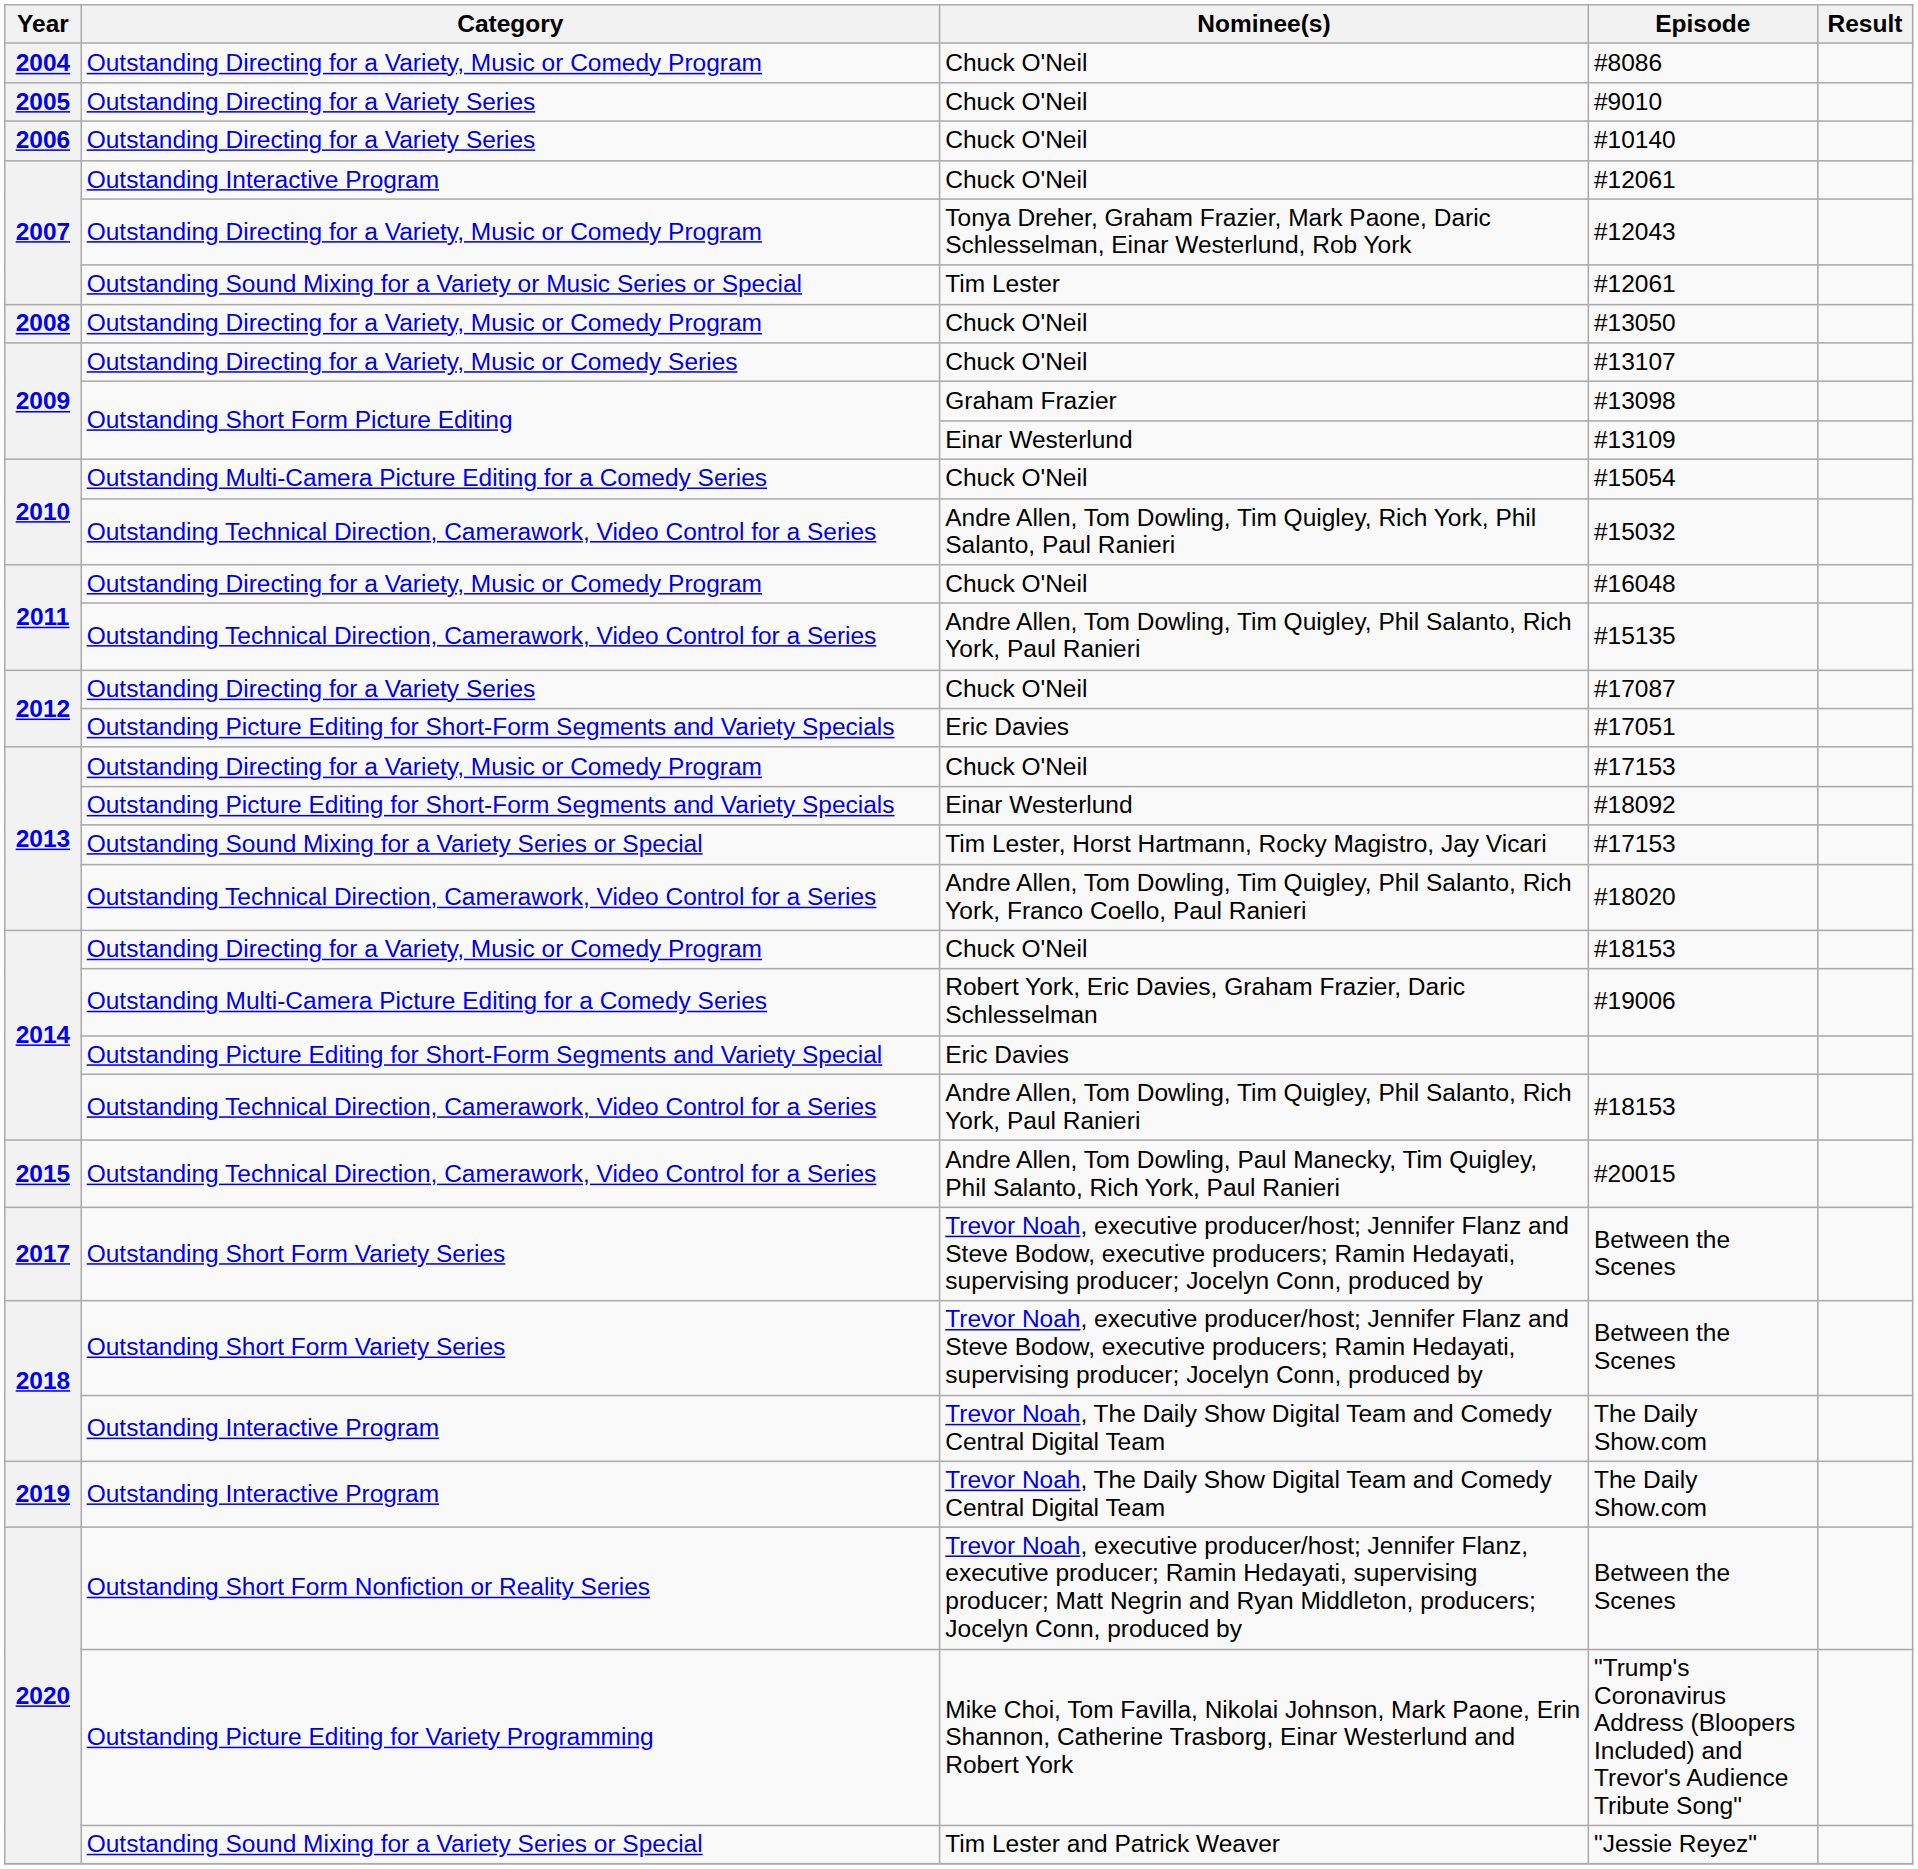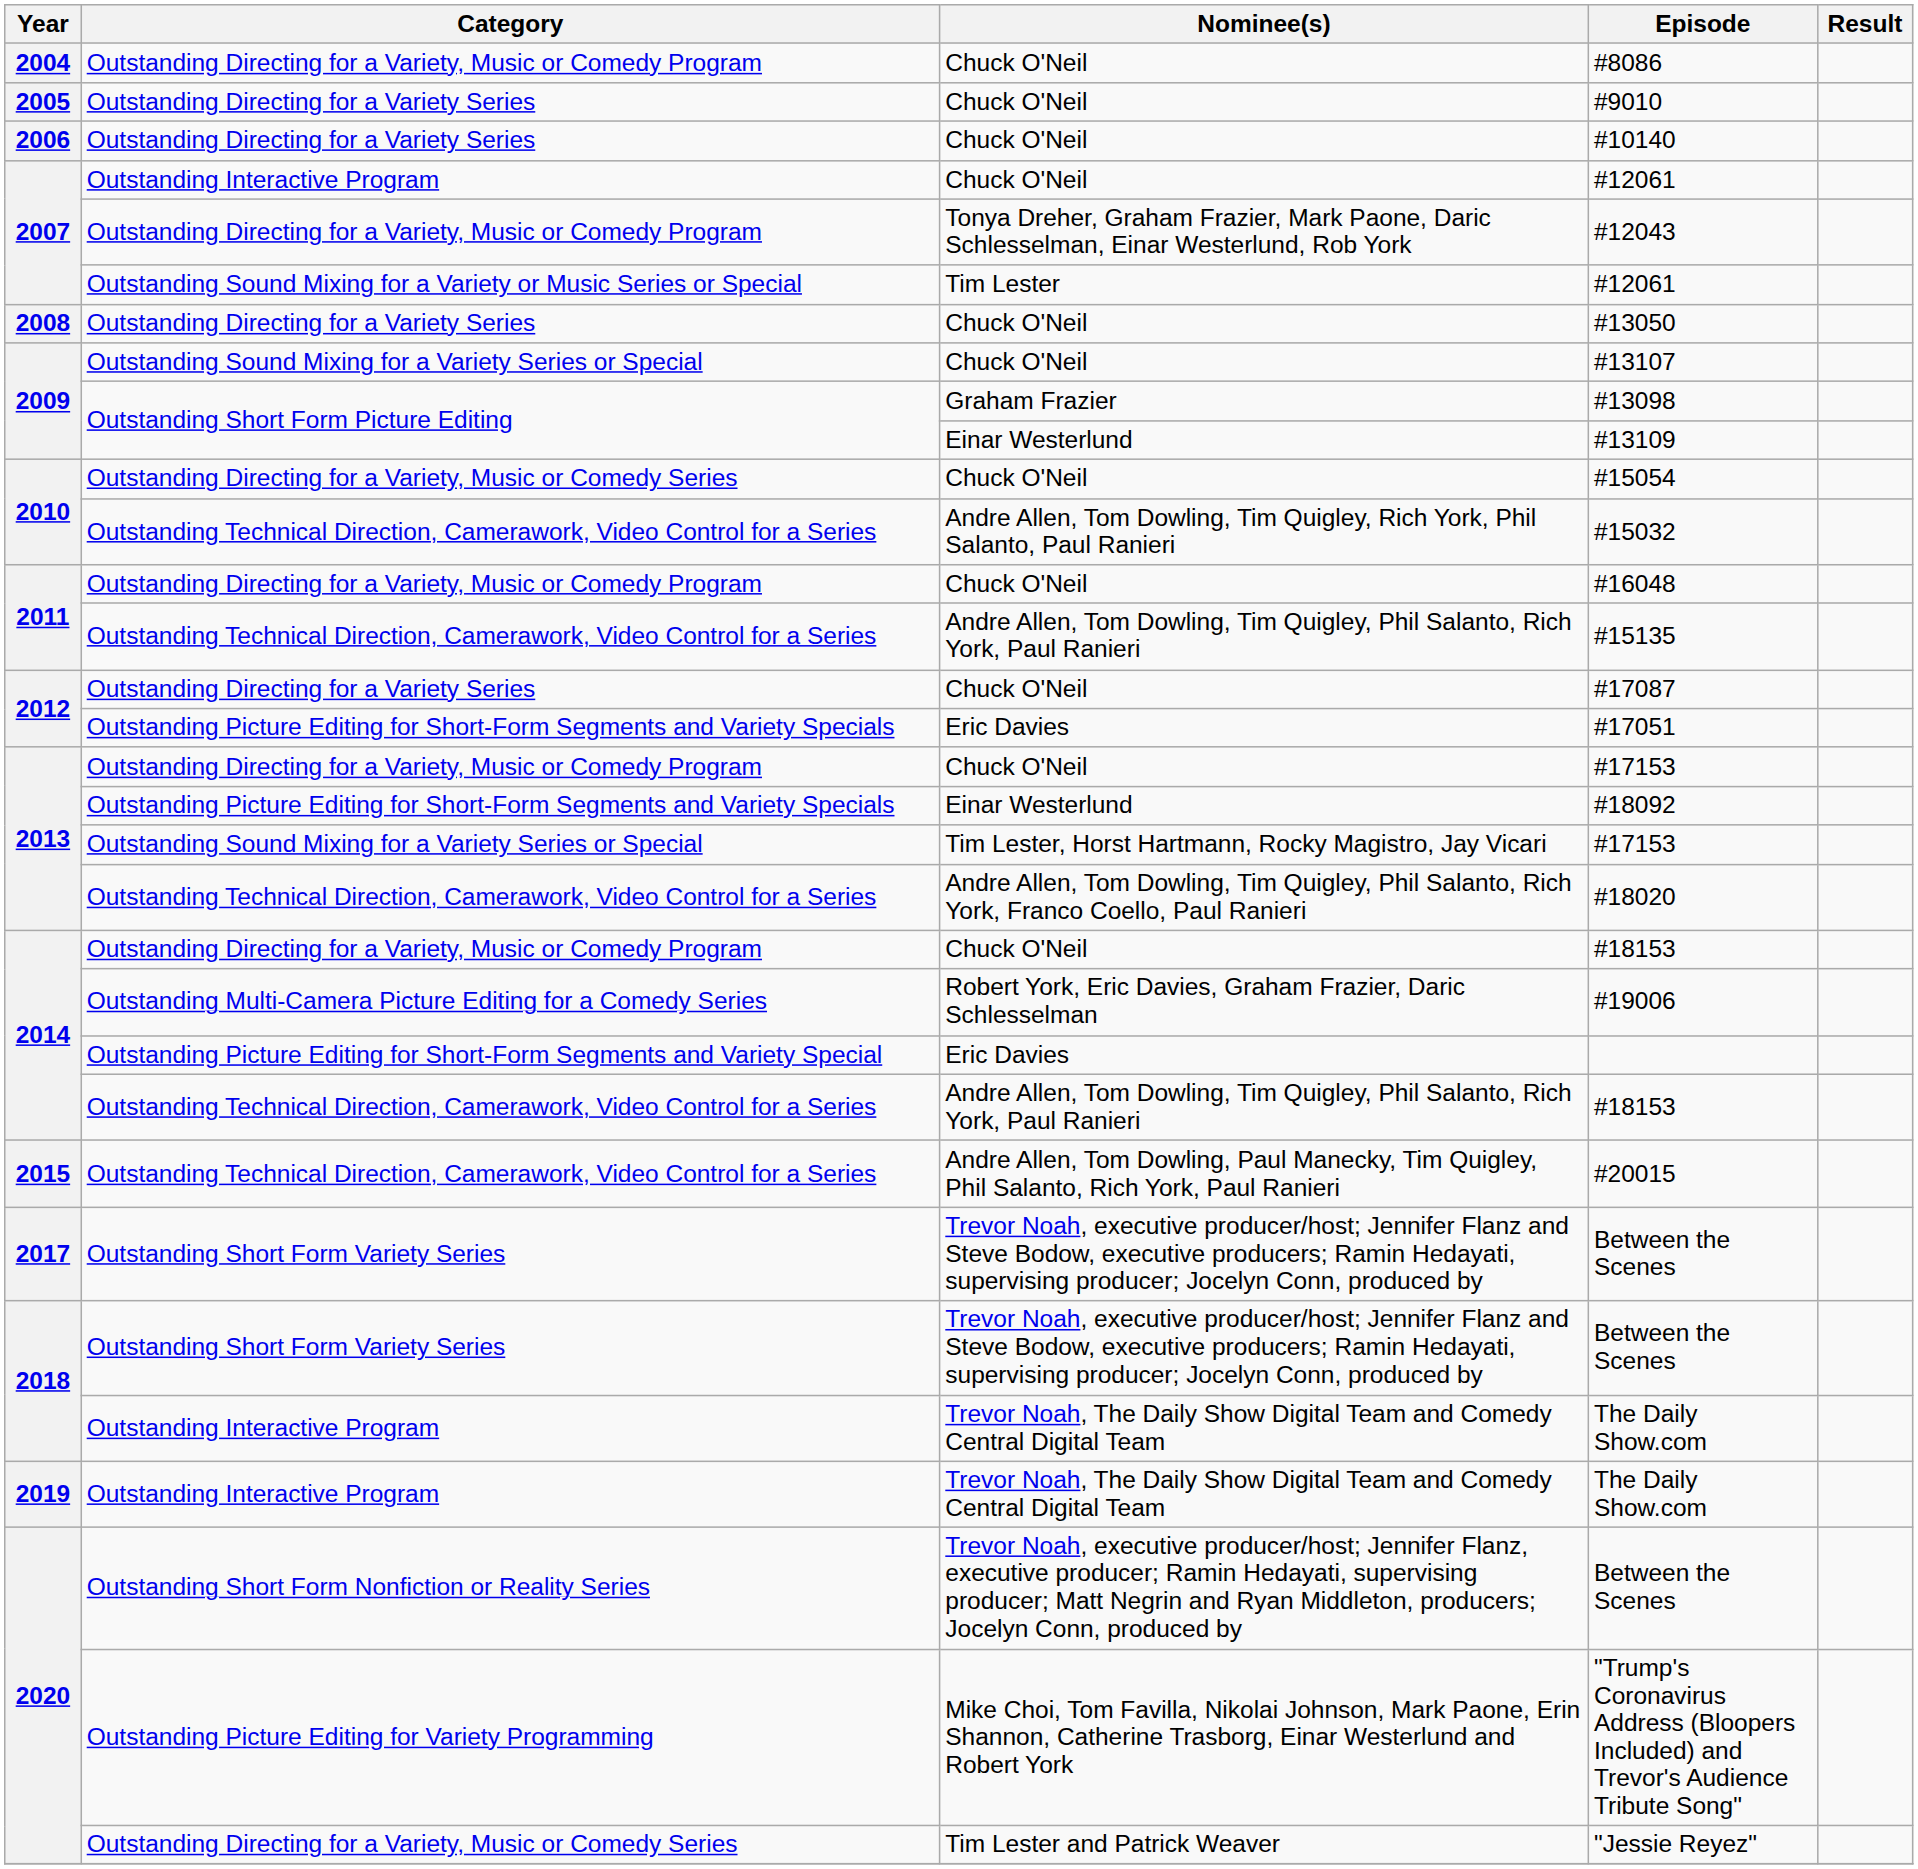#13050 | Category: Outstanding Directing for a Variety, Music or Comedy Program -> Outstanding Directing for a Variety Series
#13107 | Category: Outstanding Directing for a Variety, Music or Comedy Series -> Outstanding Sound Mixing for a Variety Series or Special
#15054 | Category: Outstanding Multi-Camera Picture Editing for a Comedy Series -> Outstanding Directing for a Variety, Music or Comedy Series
"Jessie Reyez" | Category: Outstanding Sound Mixing for a Variety Series or Special -> Outstanding Directing for a Variety, Music or Comedy Series
